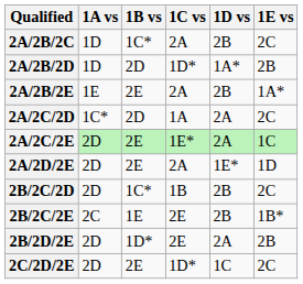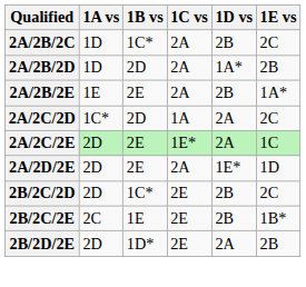2A/2B/2D | 1C vs: 1D* -> 2A
2B/2C/2D | 1C vs: 1B -> 2E
- row: 2C/2D/2E | 2D | 2E | 1D* | 1C | 2C
